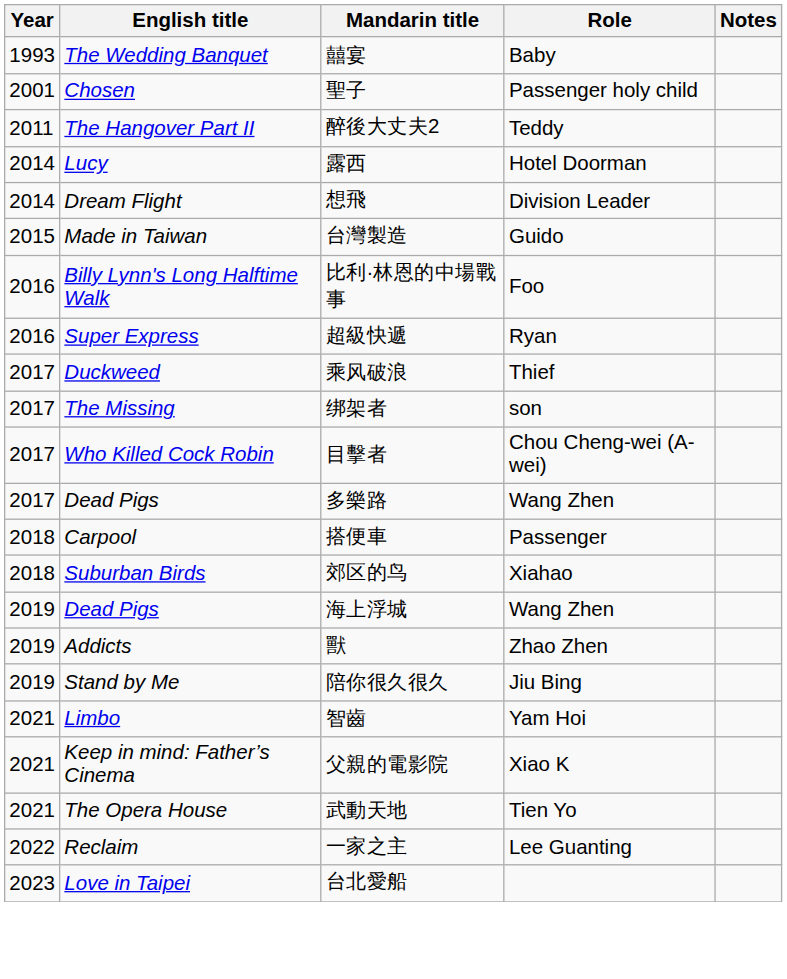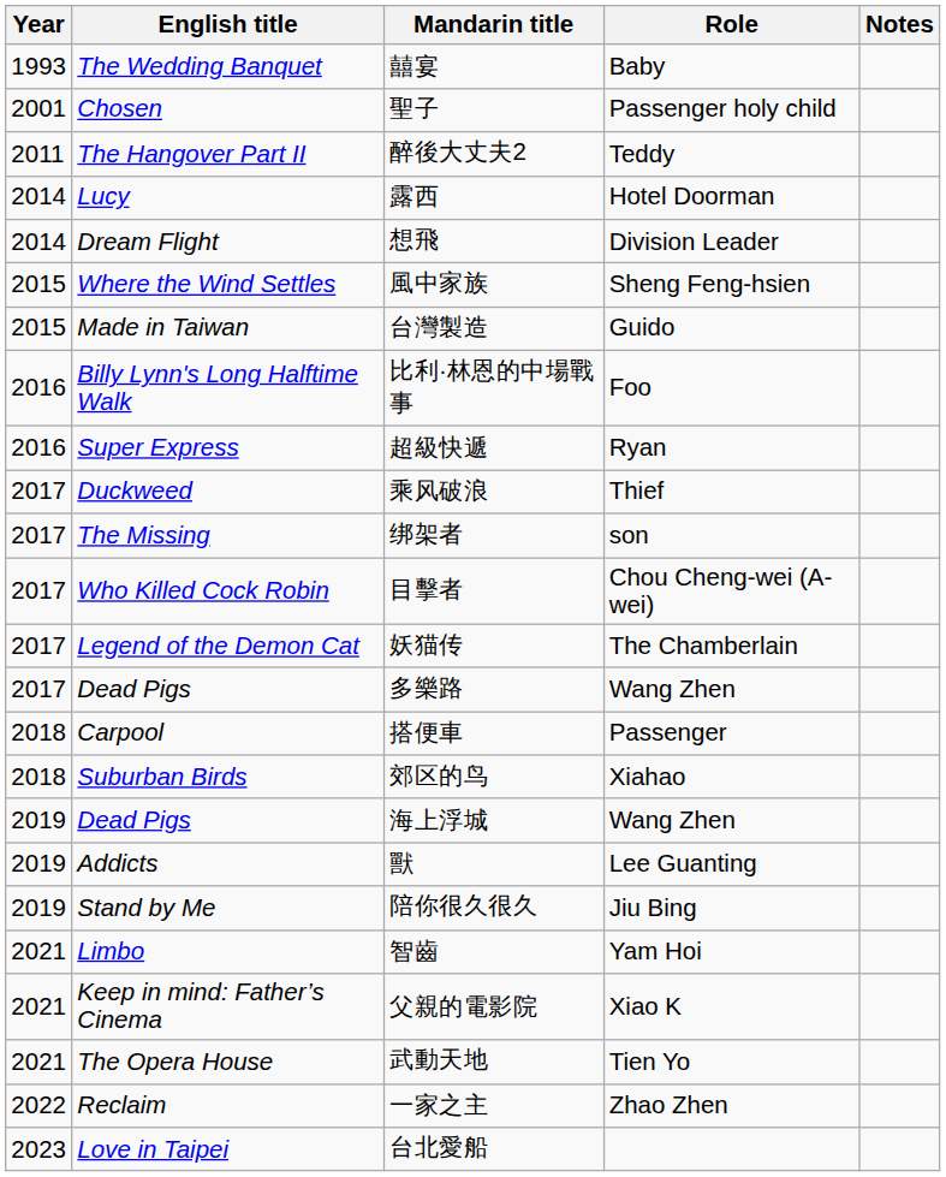+ row: 2015 | Where the Wind Settles | 風中家族 | Sheng Feng-hsien
+ row: 2017 | Legend of the Demon Cat | 妖猫传 | The Chamberlain
獸 | Role: Zhao Zhen -> Lee Guanting
一家之主 | Role: Lee Guanting -> Zhao Zhen
